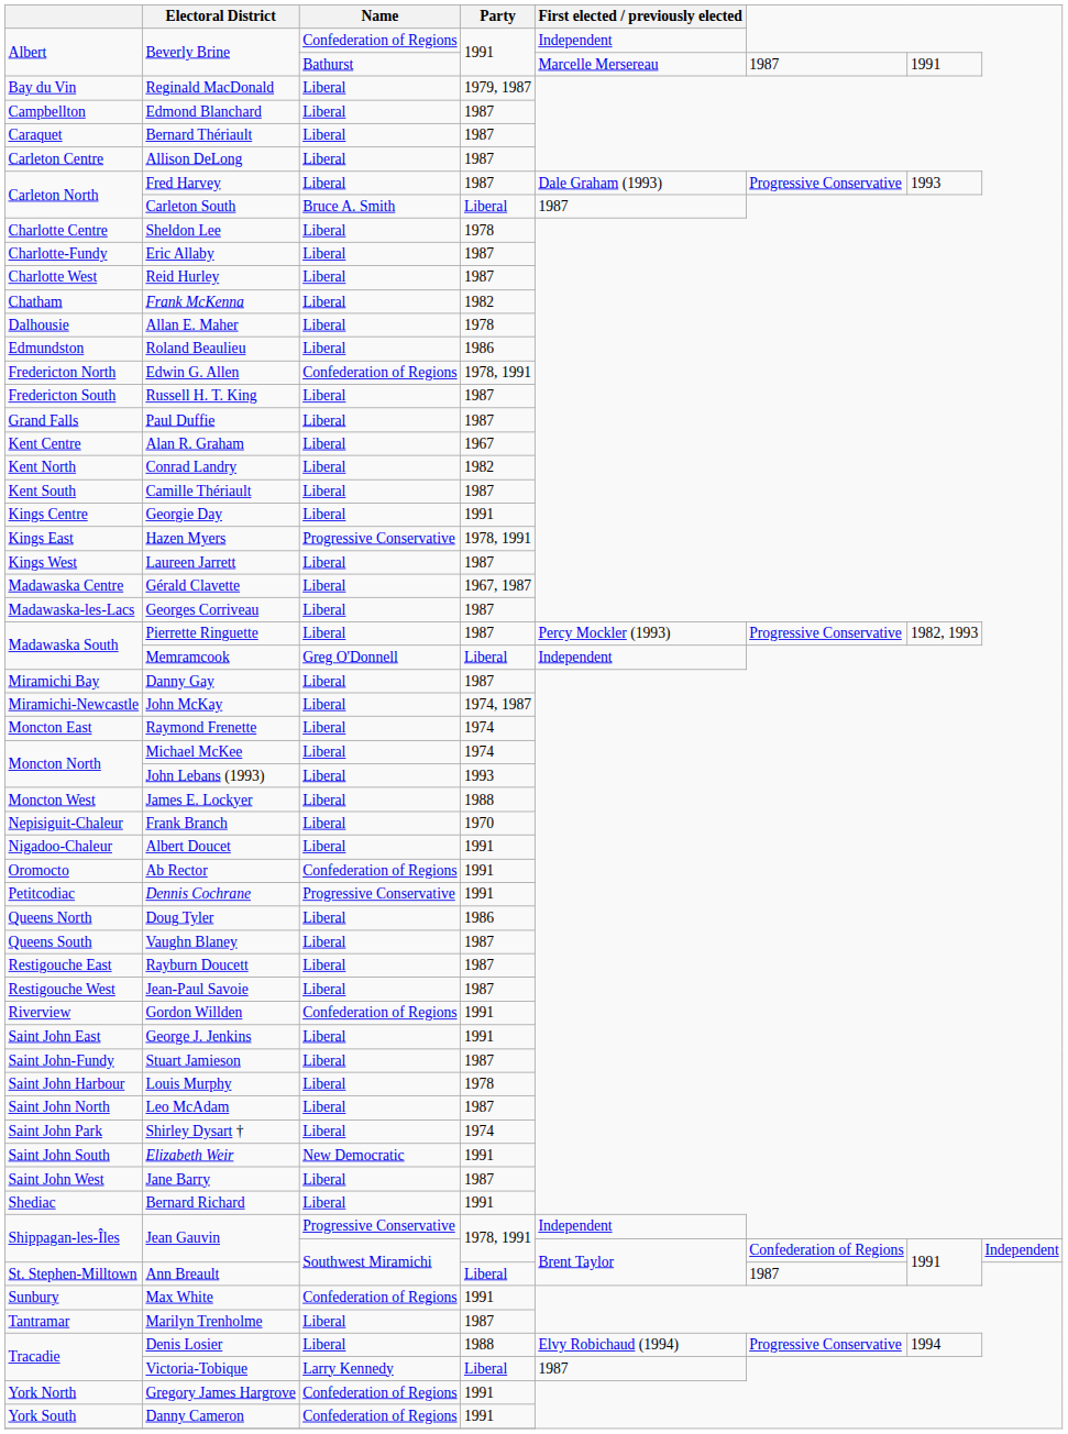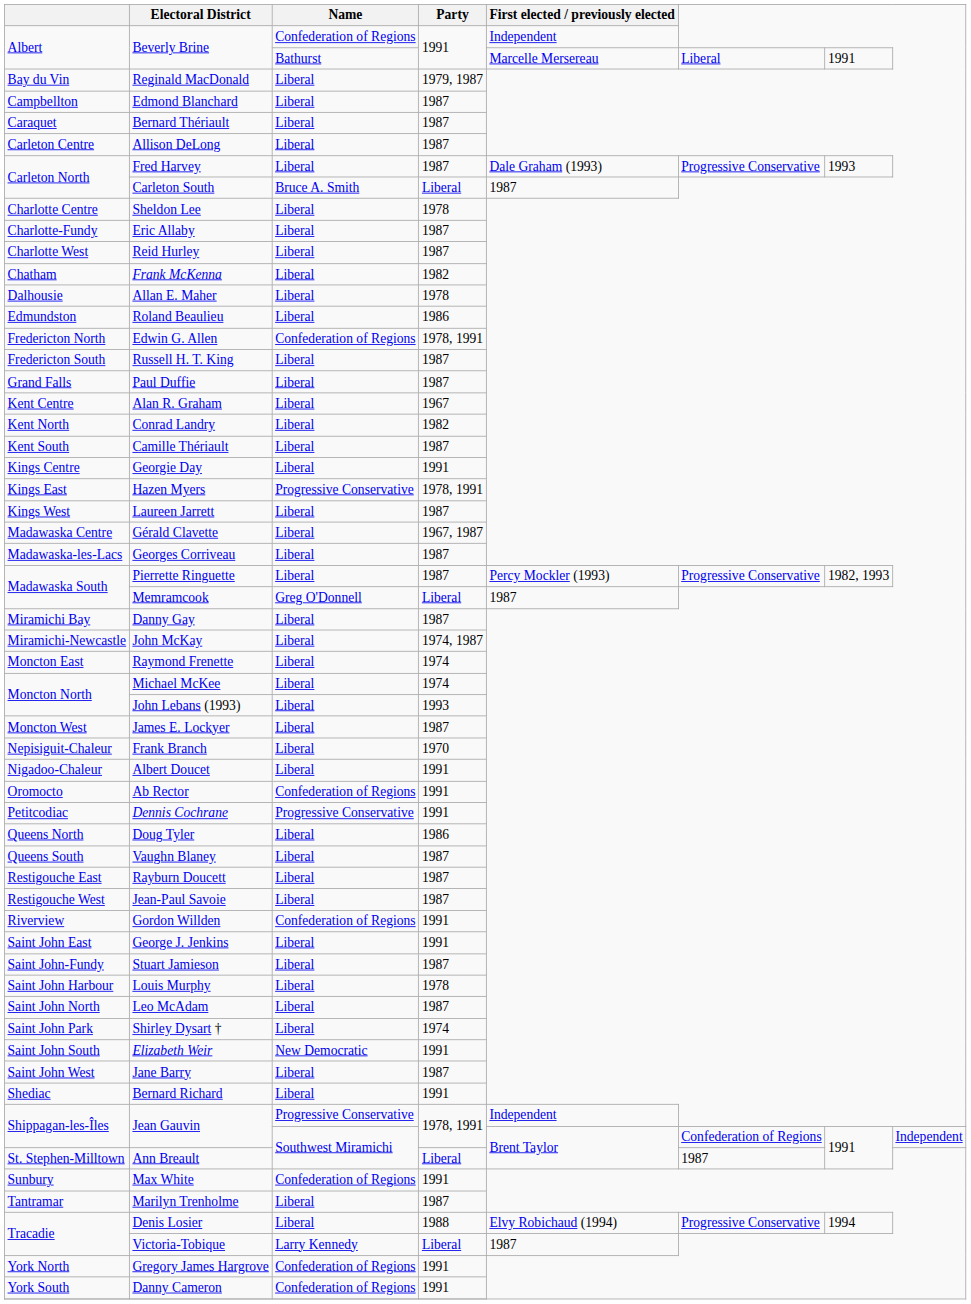Beverly Brine / Bathurst | column 6: 1987 -> Liberal
Memramcook | First elected / previously elected: Independent -> 1987
James E. Lockyer | Party: 1988 -> 1987
